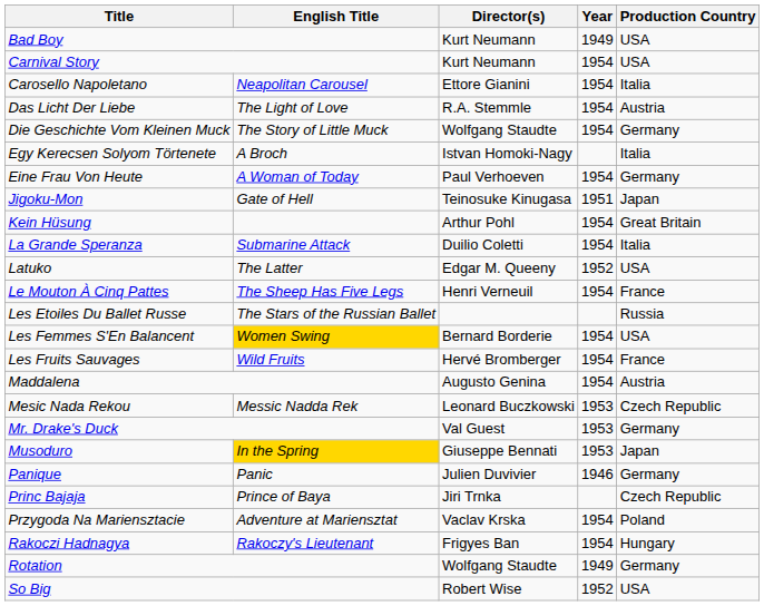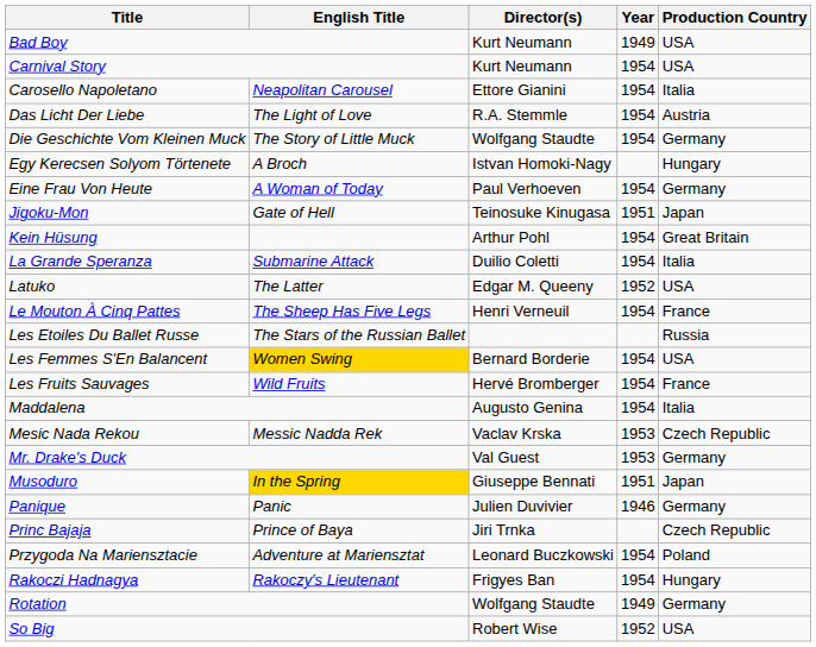Egy Kerecsen Solyom Törtenete | Production Country: Italia -> Hungary
Maddalena | Production Country: Austria -> Italia
Mesic Nada Rekou | Director(s): Leonard Buczkowski -> Vaclav Krska
Musoduro | Year: 1953 -> 1951
Przygoda Na Mariensztacie | Director(s): Vaclav Krska -> Leonard Buczkowski
